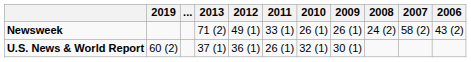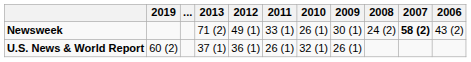Newsweek | 2009: 26 (1) -> 30 (1)
Newsweek | 2007: normal -> bold
U.S. News & World Report | 2009: 30 (1) -> 26 (1)
